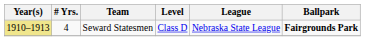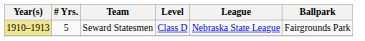Seward Statesmen | # Yrs.: 4 -> 5
Seward Statesmen | Ballpark: bold -> normal
